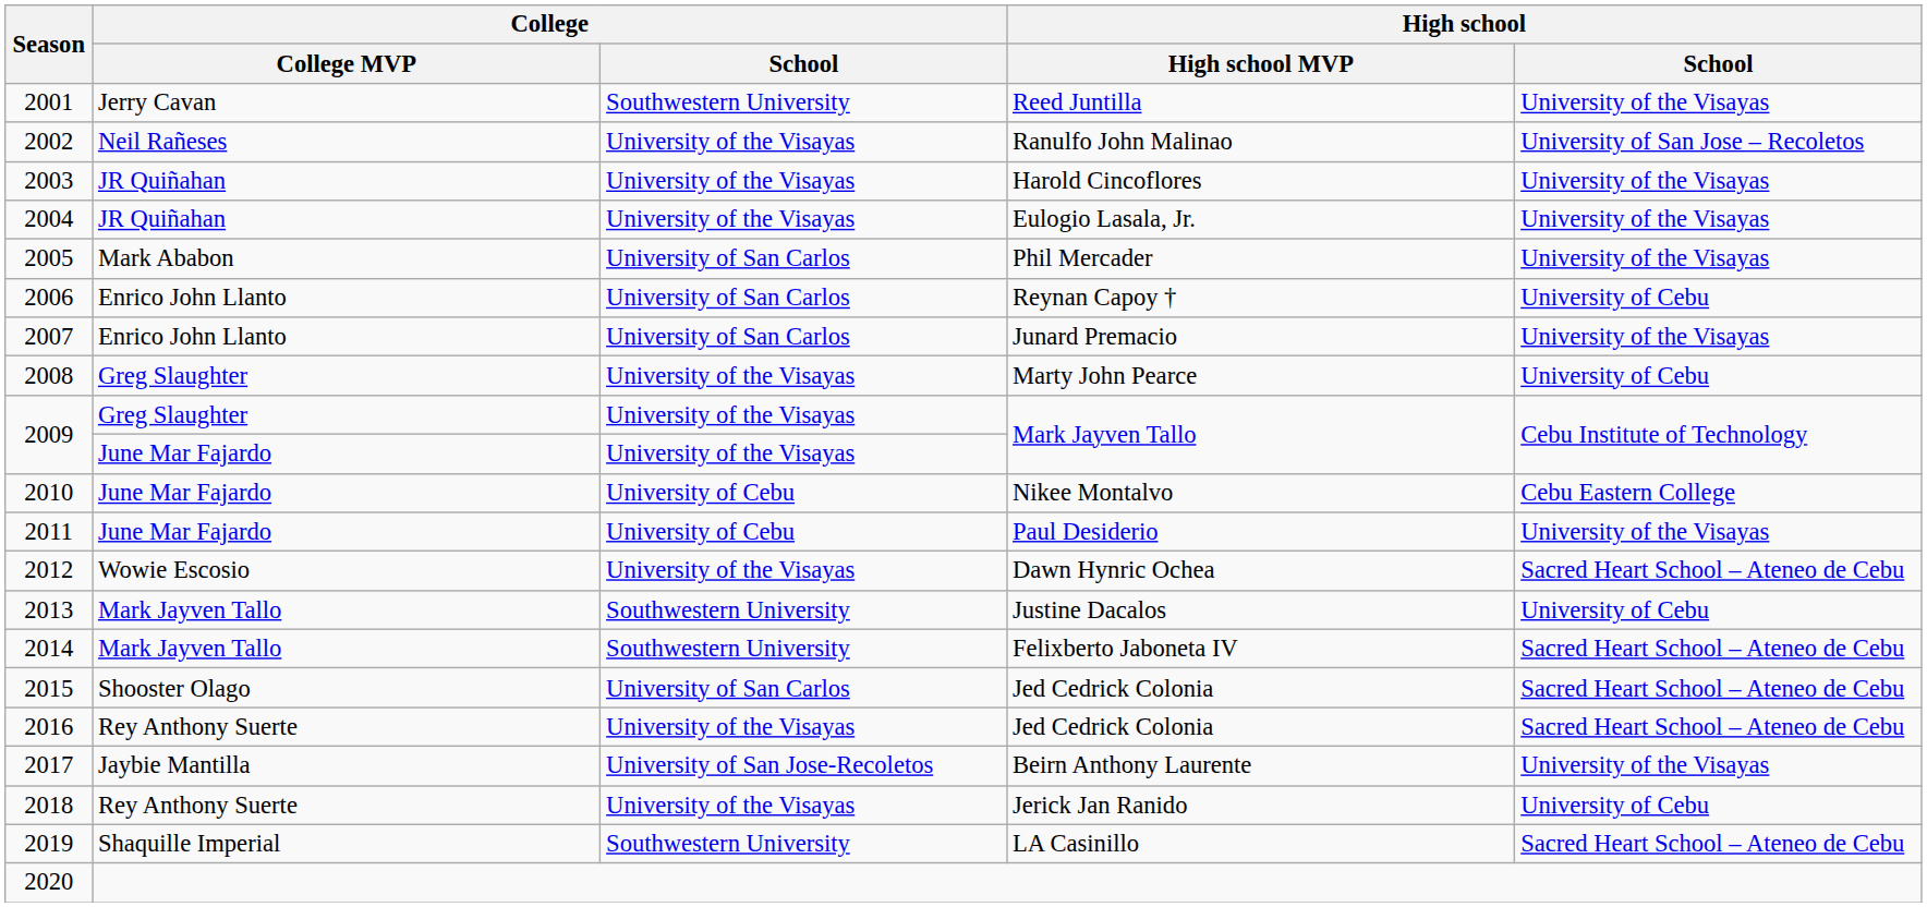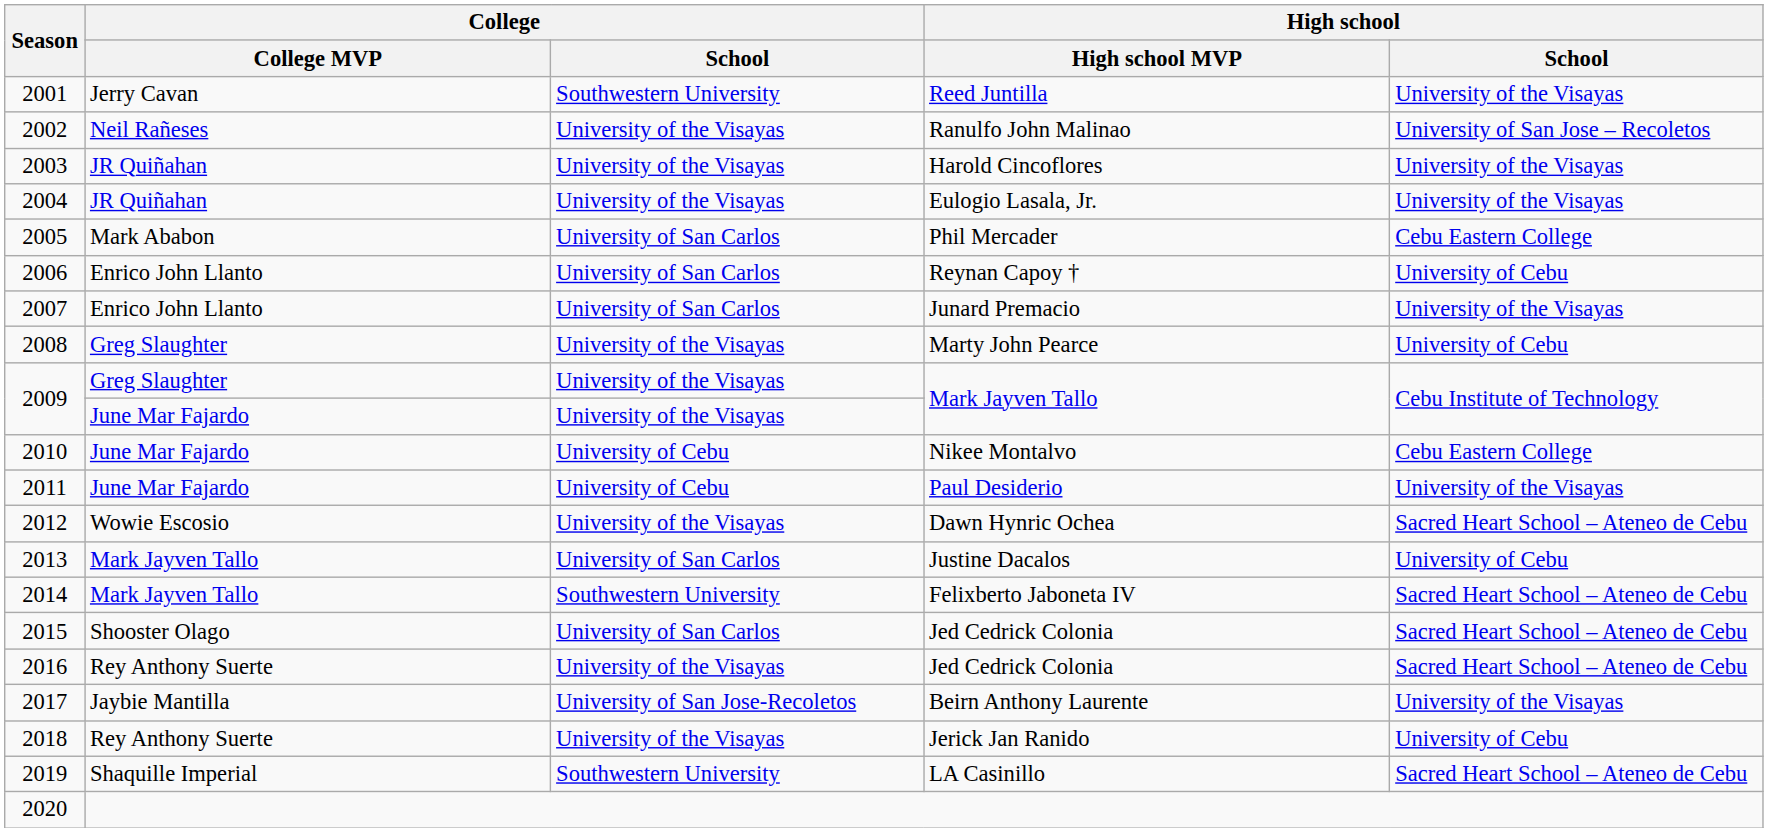Phil Mercader | High school / School: University of the Visayas -> Cebu Eastern College
Justine Dacalos | College / School: Southwestern University -> University of San Carlos
